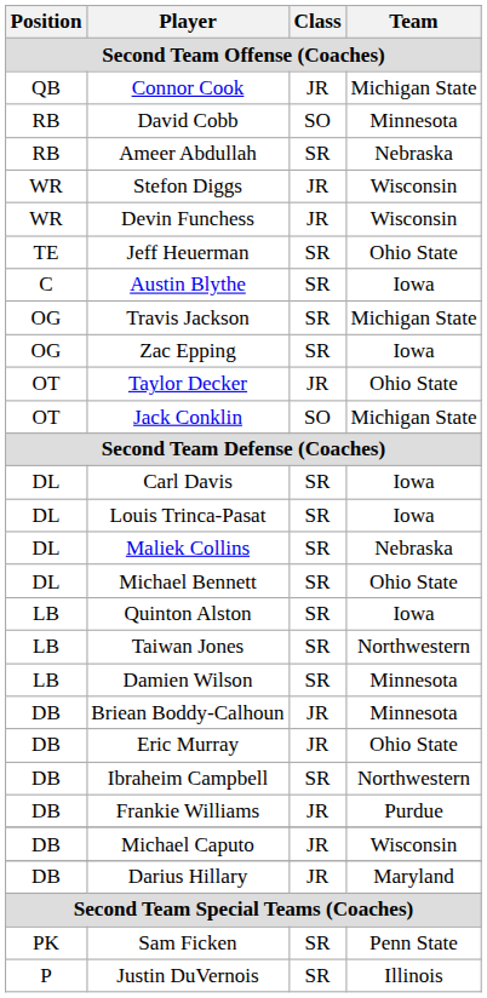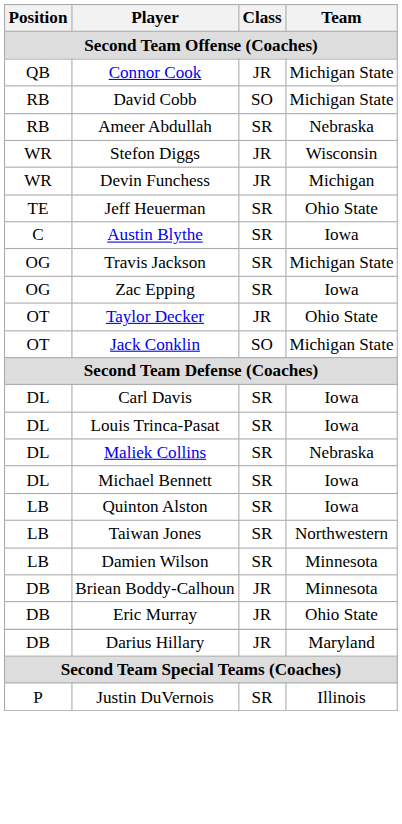David Cobb | Team: Minnesota -> Michigan State
Devin Funchess | Team: Wisconsin -> Michigan
Michael Bennett | Team: Ohio State -> Iowa
- row: DB | Ibraheim Campbell | SR | Northwestern
- row: DB | Frankie Williams | JR | Purdue
- row: DB | Michael Caputo | JR | Wisconsin
- row: PK | Sam Ficken | SR | Penn State
